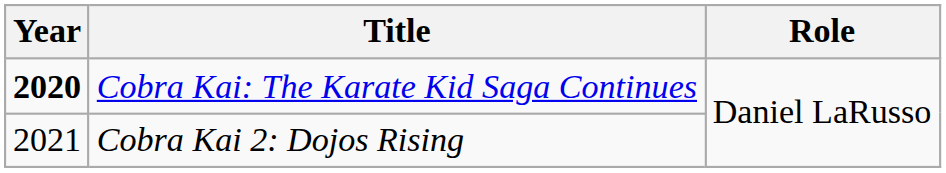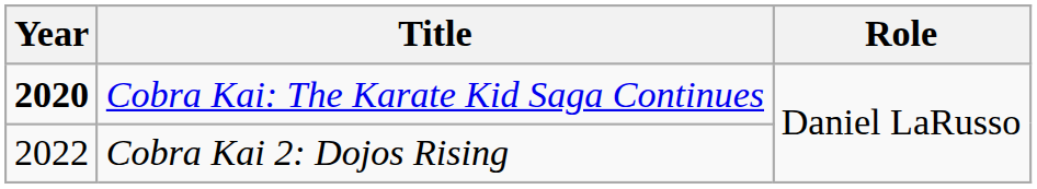Cobra Kai 2: Dojos Rising | Year: 2021 -> 2022
